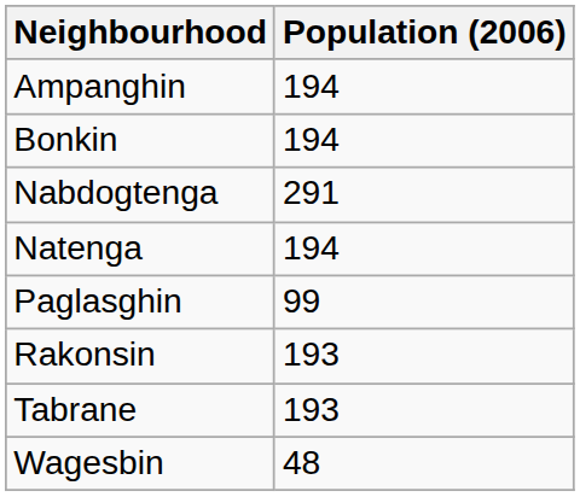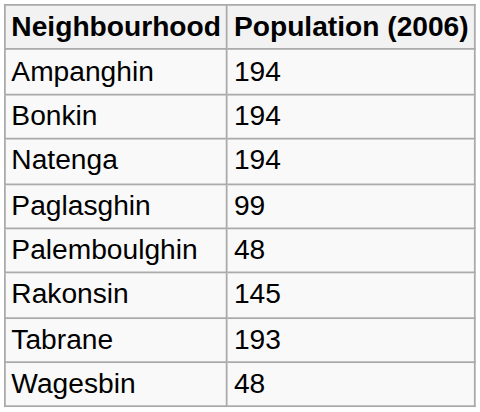- row: Nabdogtenga | 291
+ row: Palemboulghin | 48
Rakonsin | Population (2006): 193 -> 145
